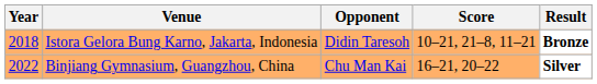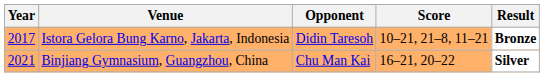Istora Gelora Bung Karno, Jakarta, Indonesia | Year: 2018 -> 2017
Binjiang Gymnasium, Guangzhou, China | Year: 2022 -> 2021
